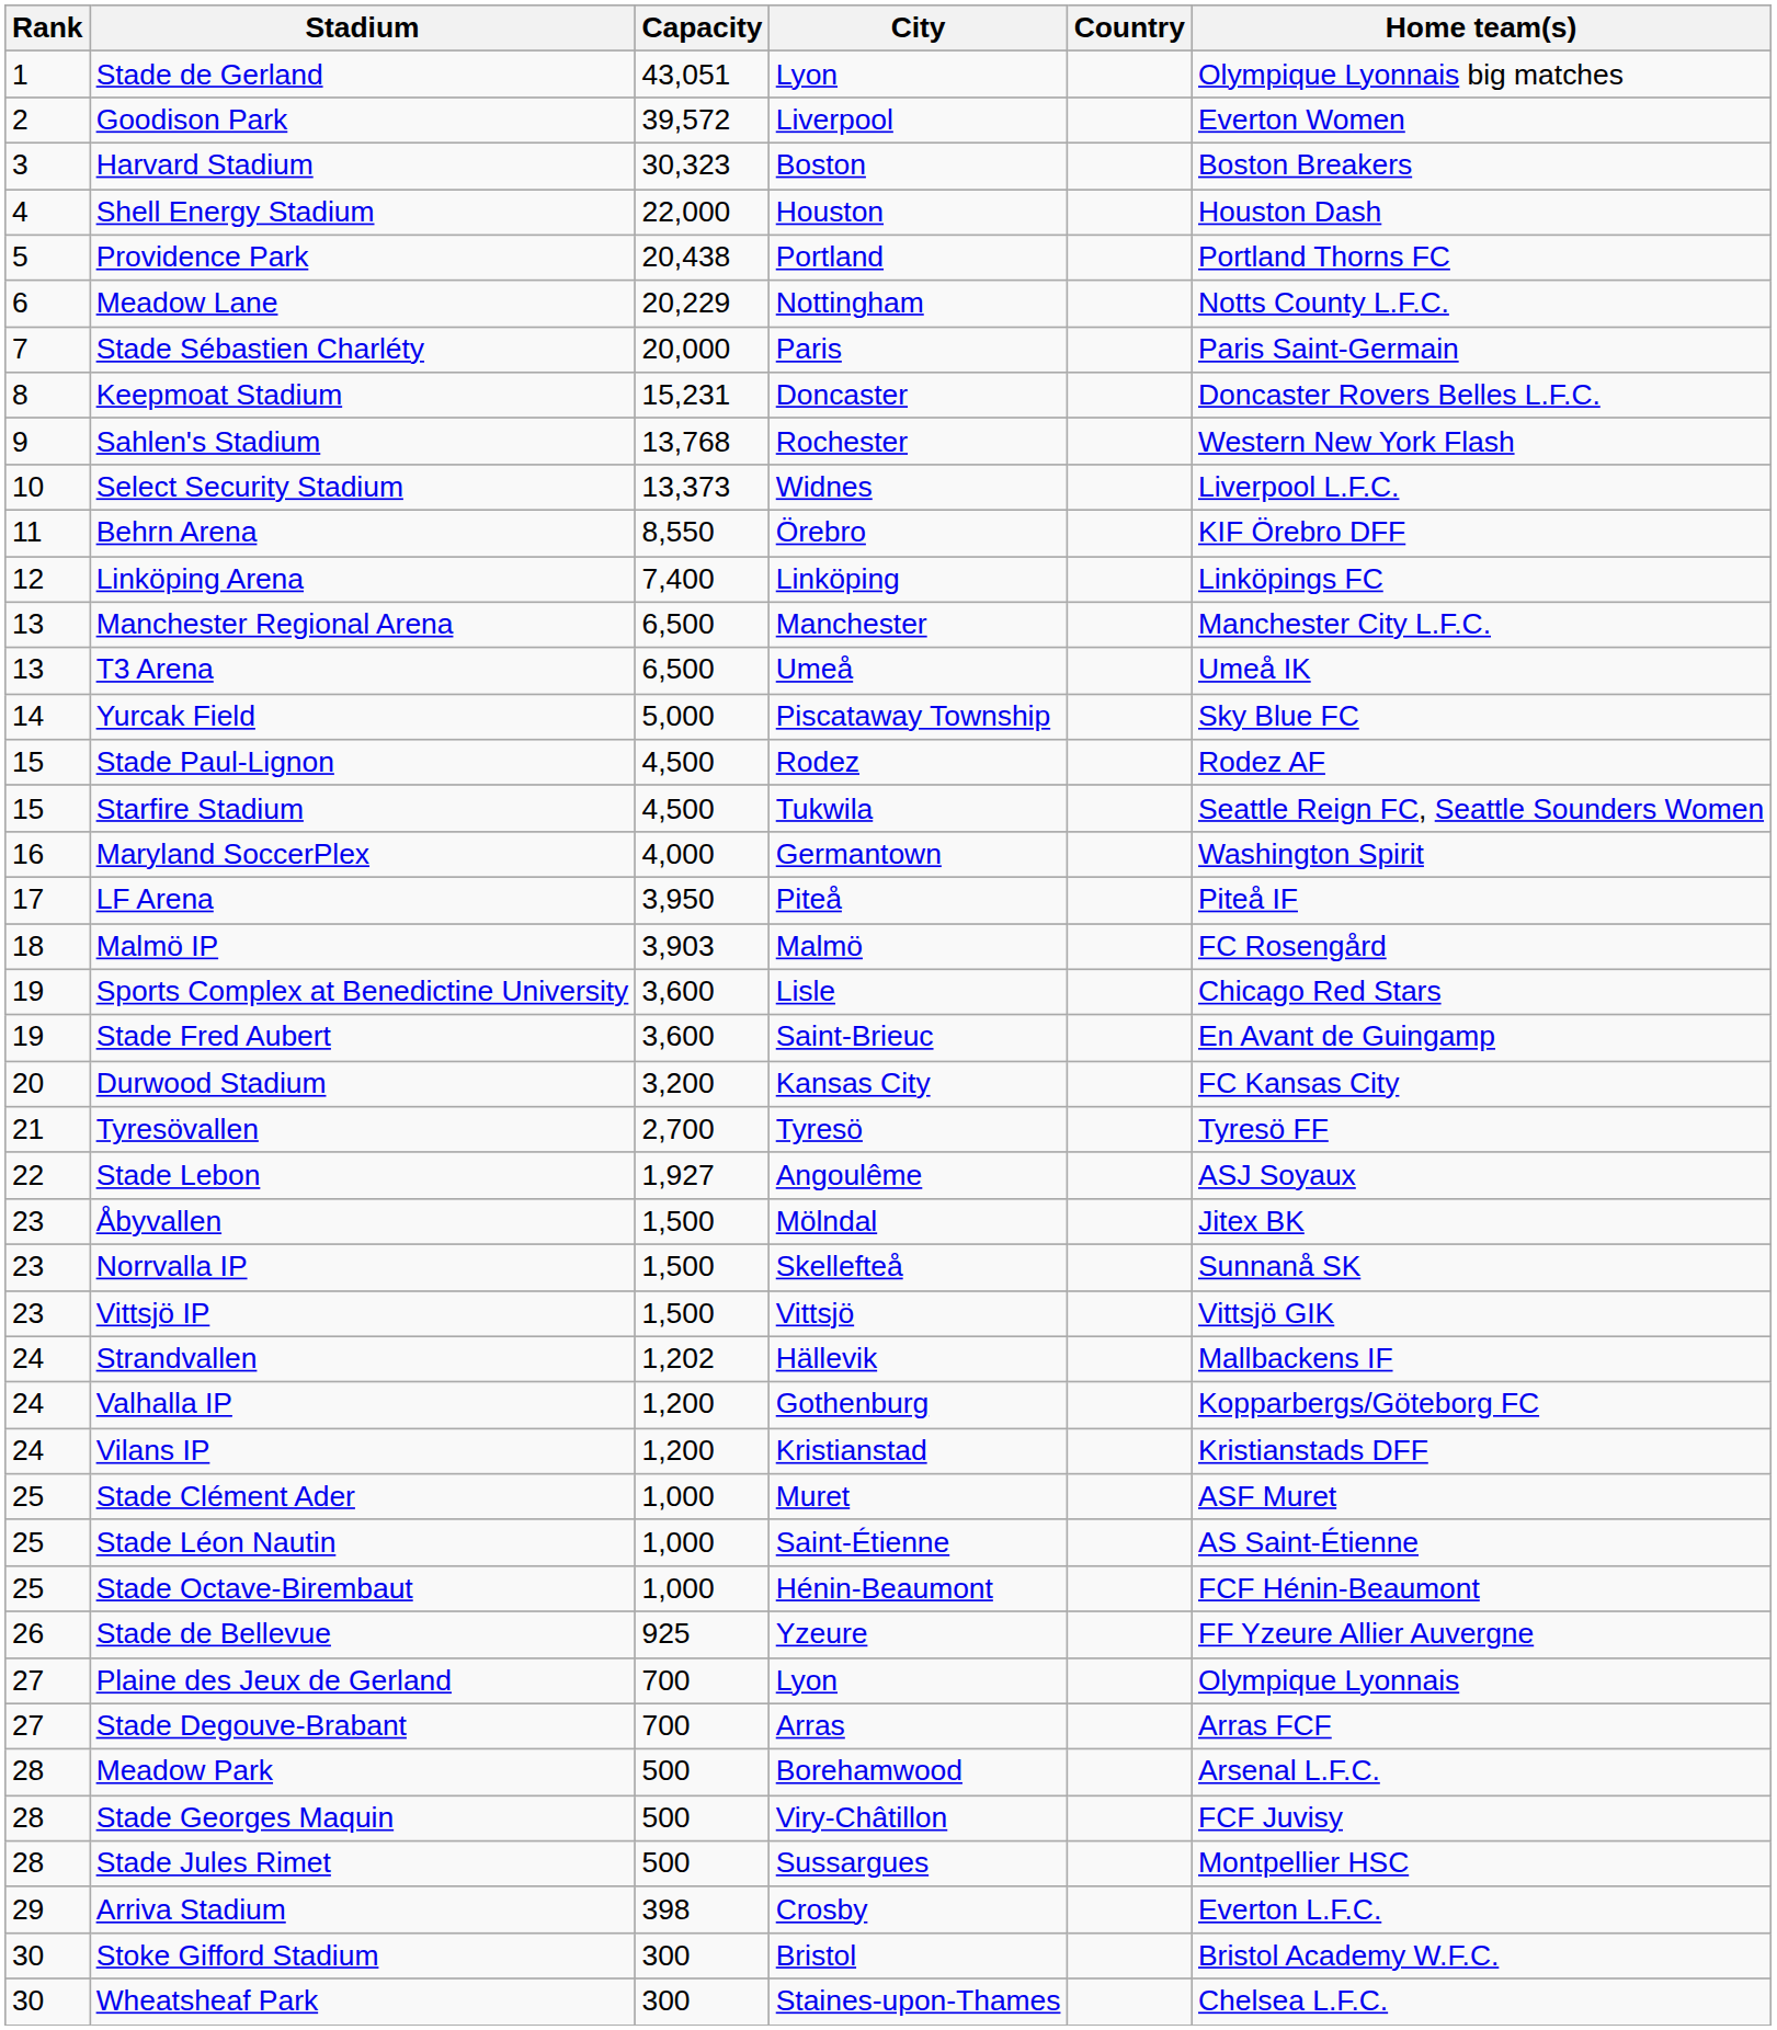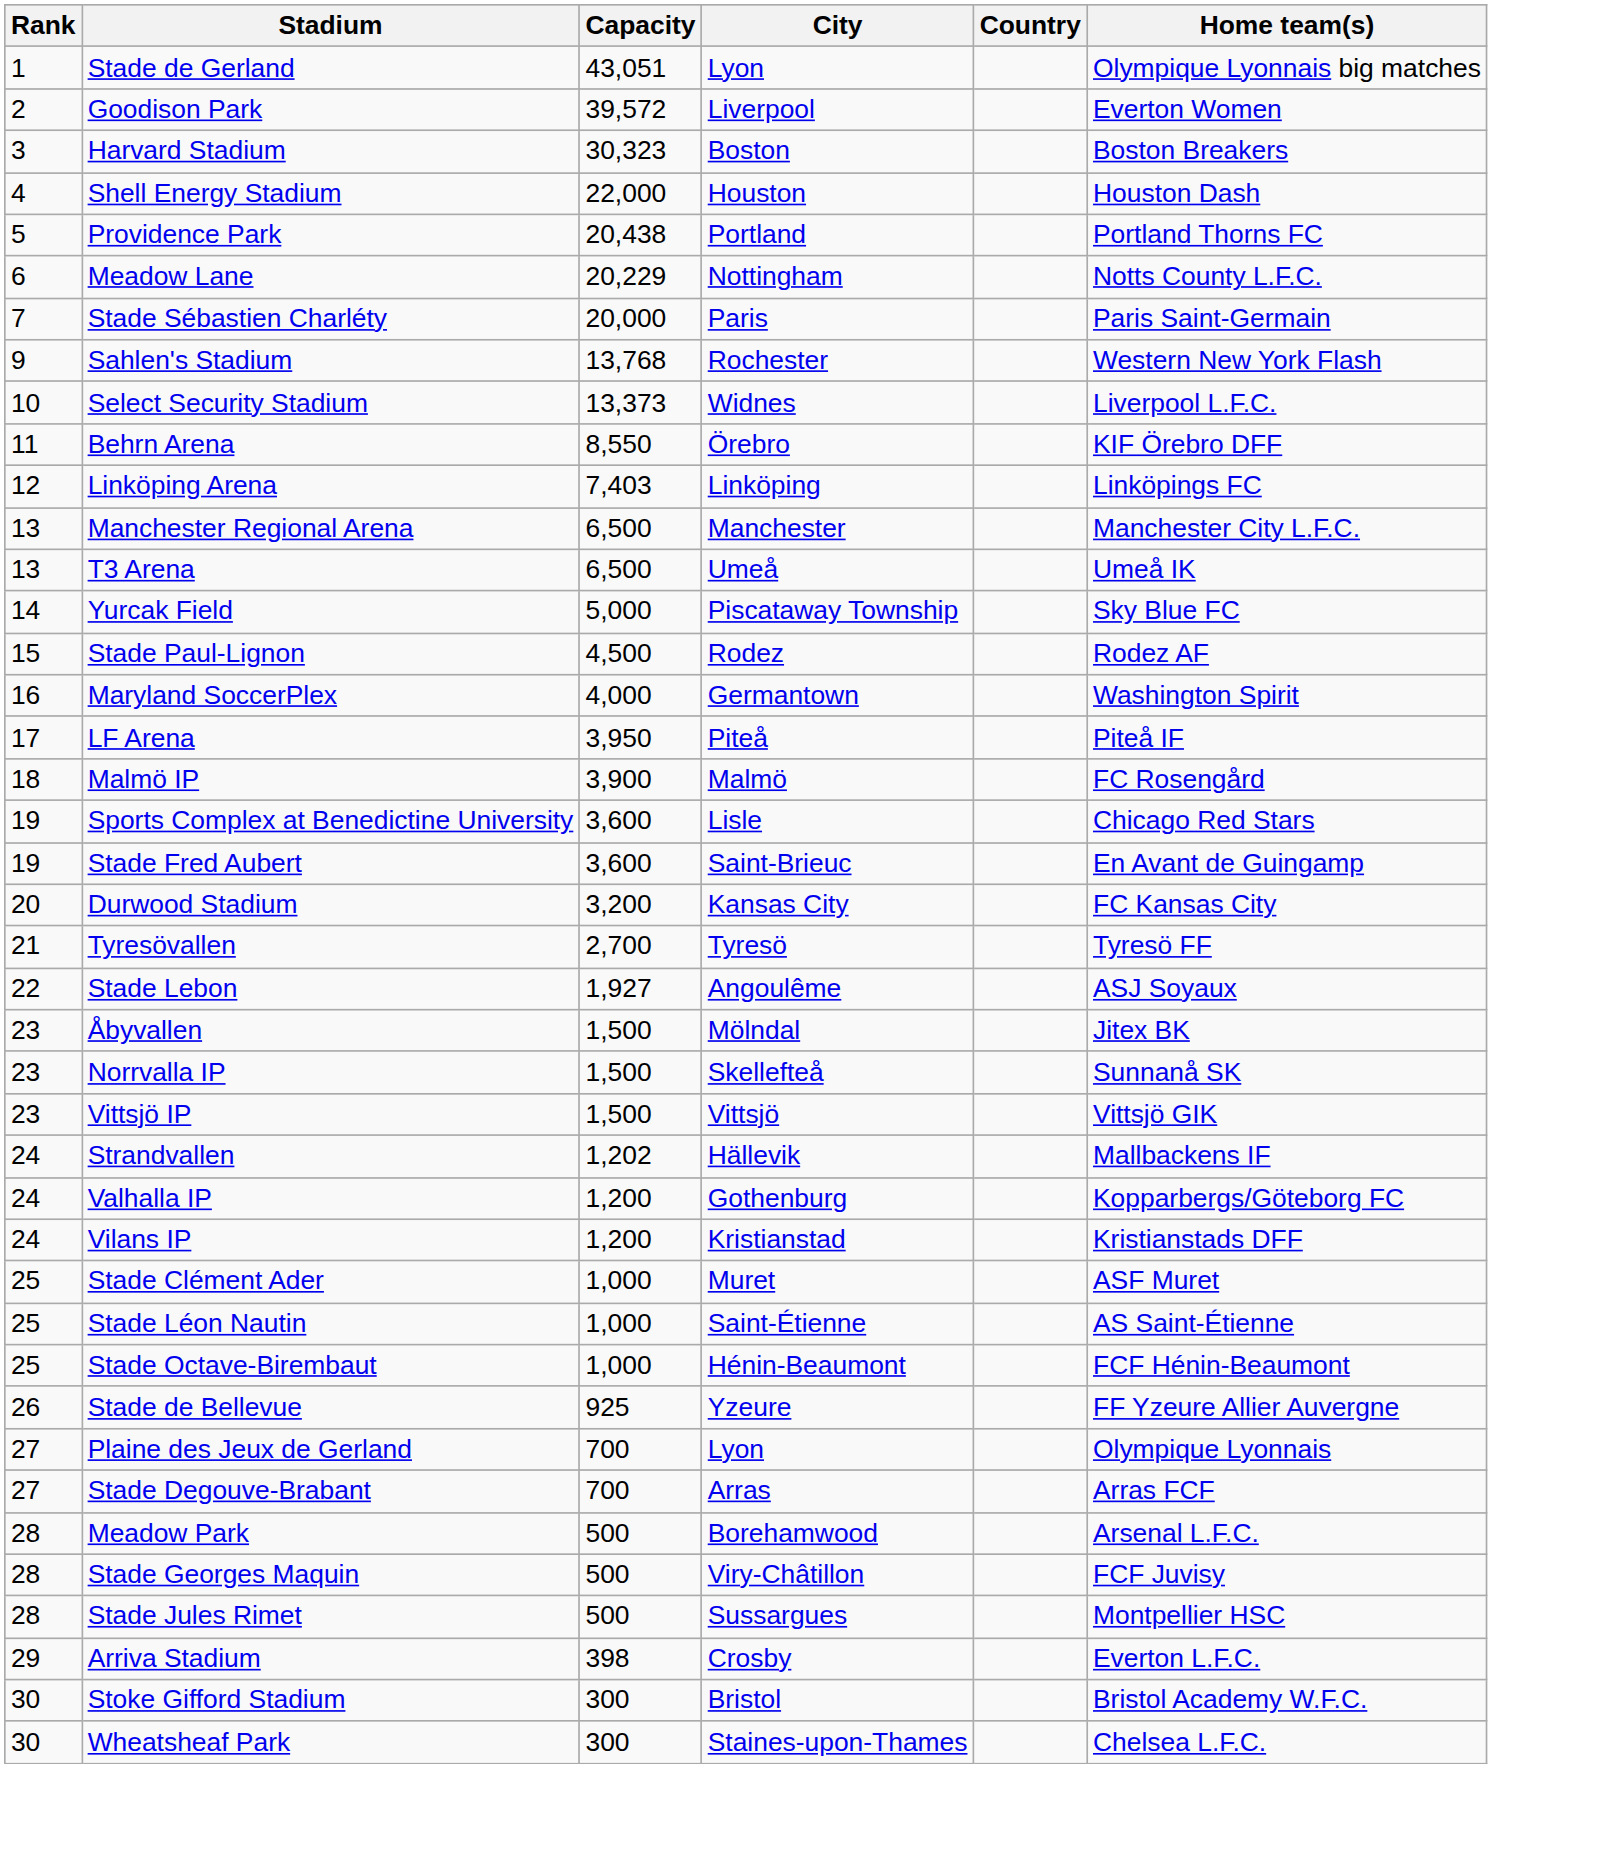- row: 8 | Keepmoat Stadium | 15,231 | Doncaster | Doncaster Rovers Belles L.F.C.
Linköping Arena | Capacity: 7,400 -> 7,403
- row: 15 | Starfire Stadium | 4,500 | Tukwila | Seattle Reign FC, Seattle Sounders Women
Malmö IP | Capacity: 3,903 -> 3,900
